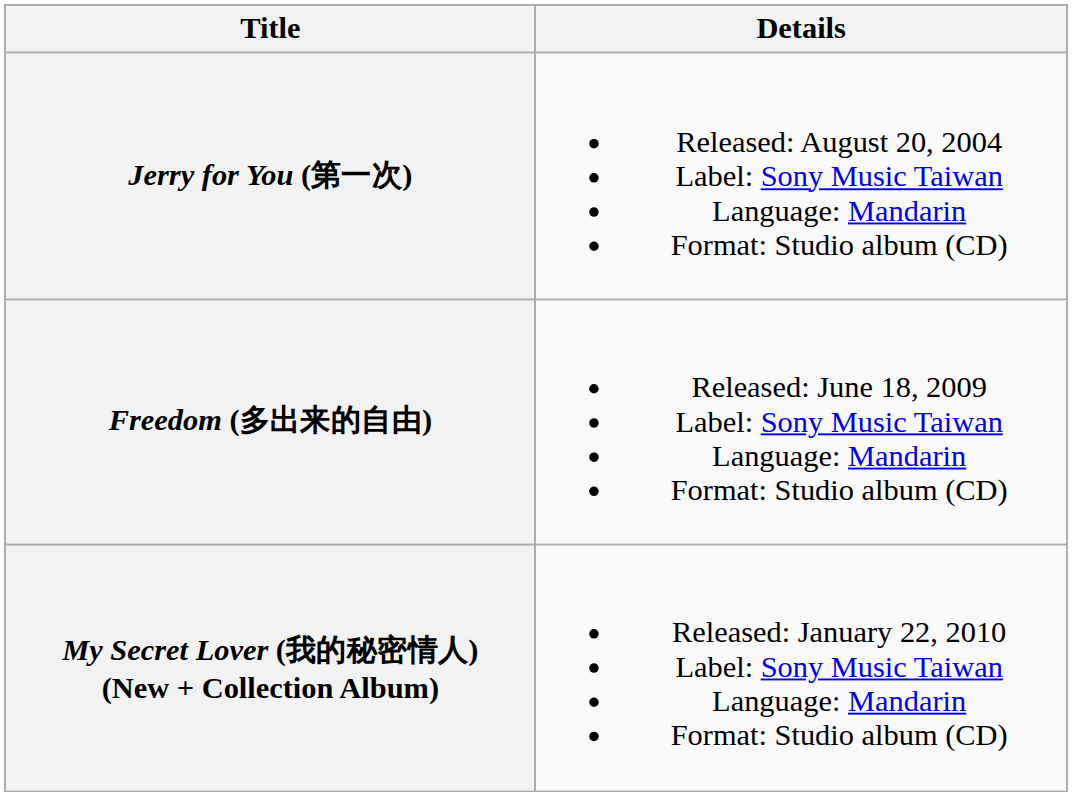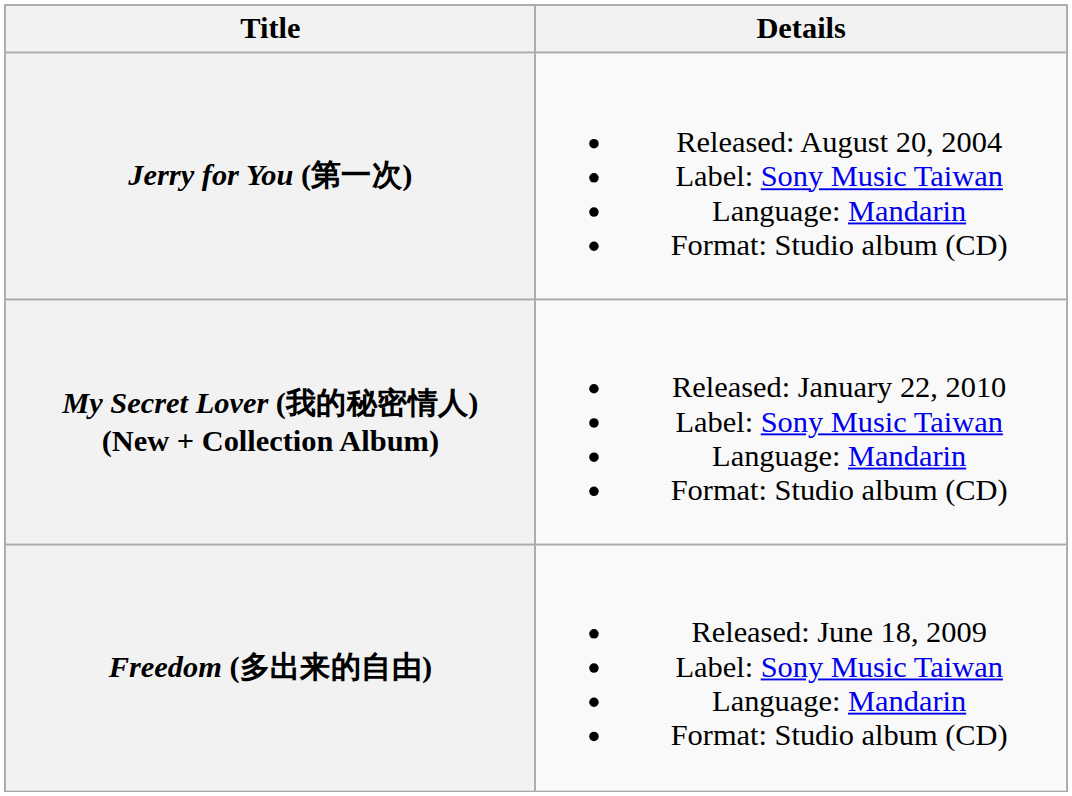rows swapped: Freedom (多出来的自由) <-> My Secret Lover (我的秘密情人) (New + Collection Album)
